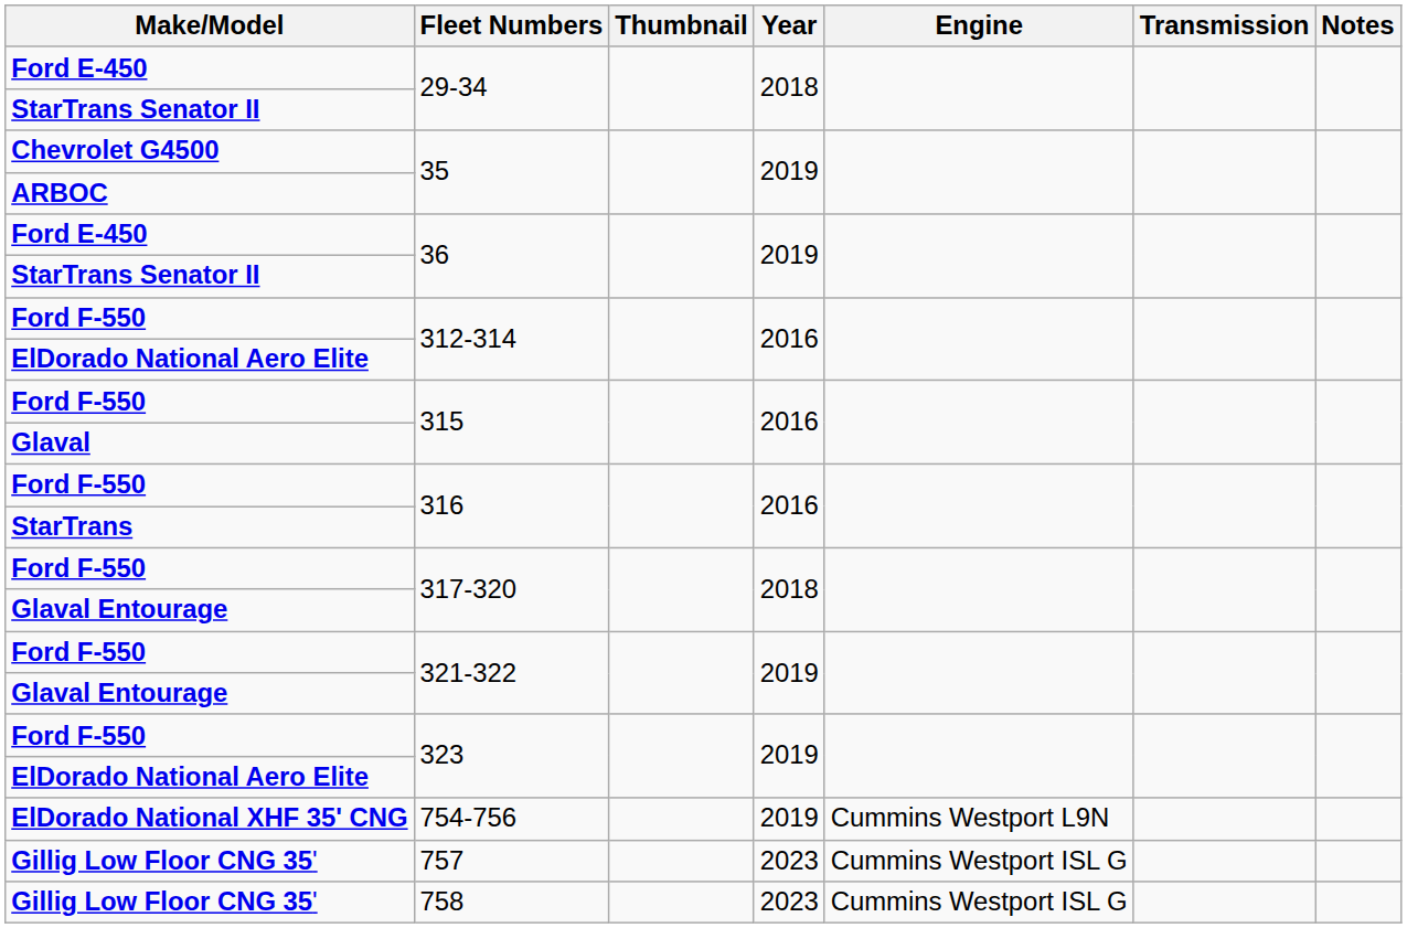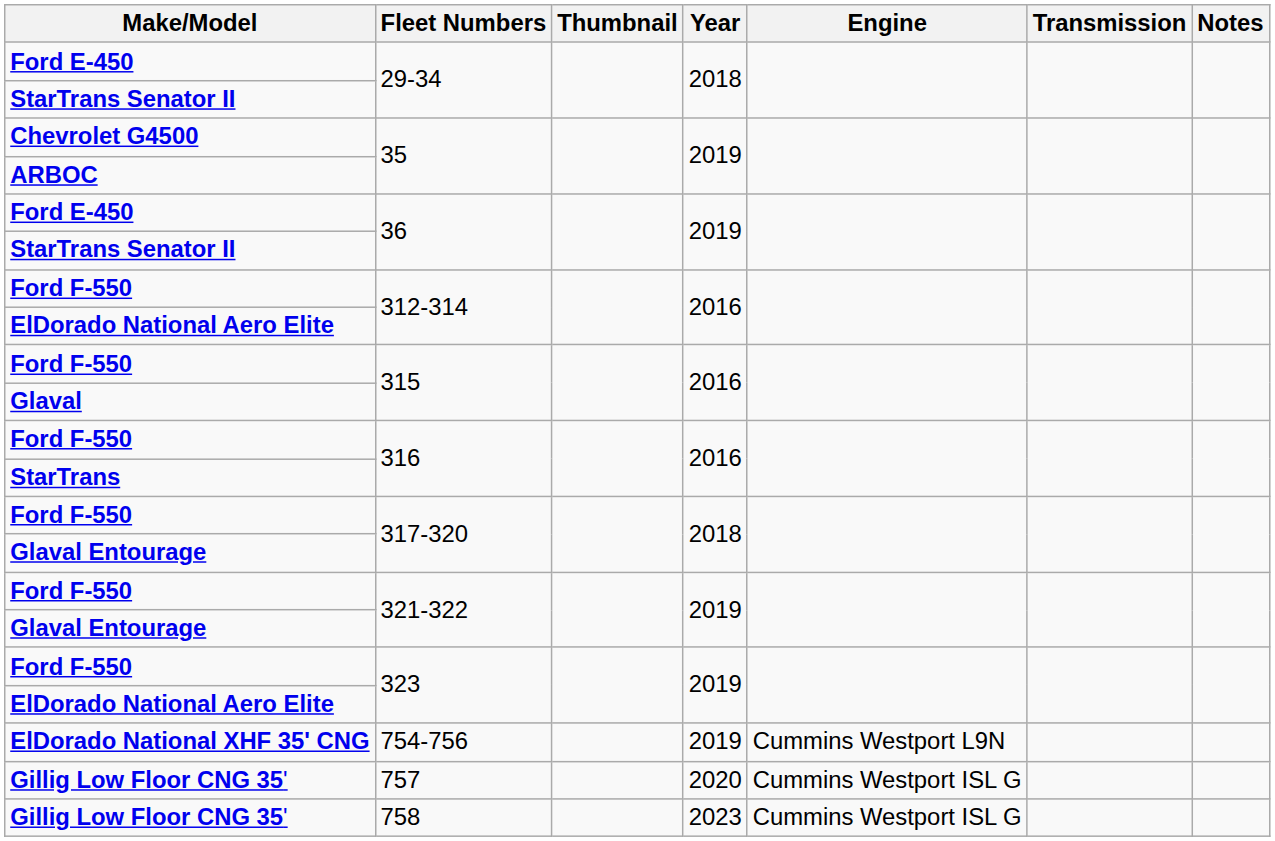757 | Year: 2023 -> 2020
